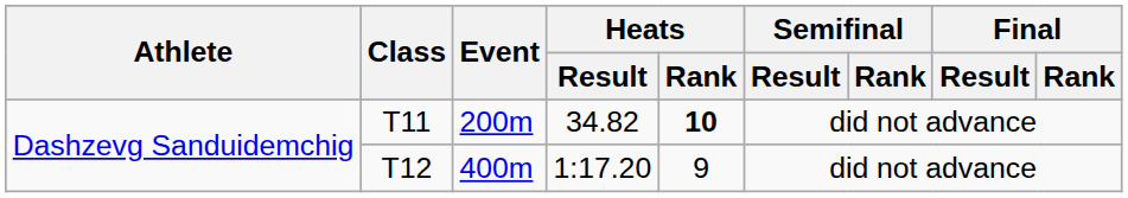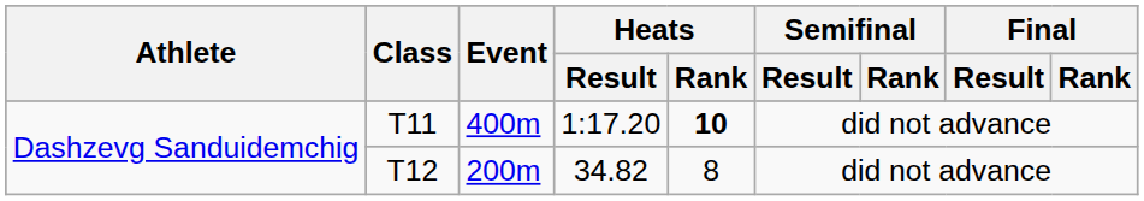T11 | Event: 200m -> 400m
T11 | Heats / Result: 34.82 -> 1:17.20
T12 | Event: 400m -> 200m
T12 | Heats / Result: 1:17.20 -> 34.82
T12 | Heats / Rank: 9 -> 8
